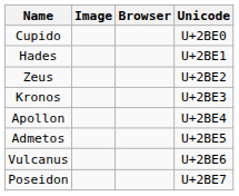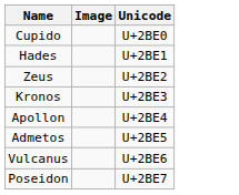- column: Browser
